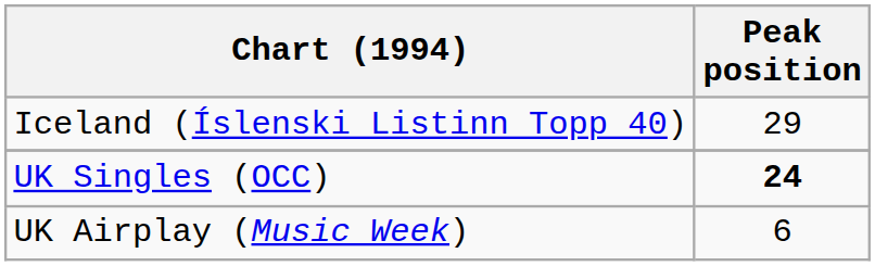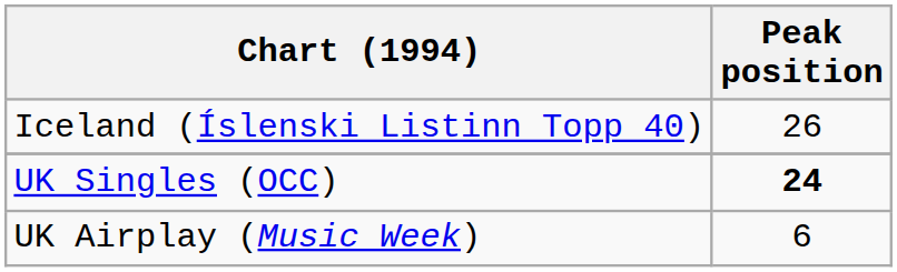Iceland (Íslenski Listinn Topp 40) | Peak position: 29 -> 26
